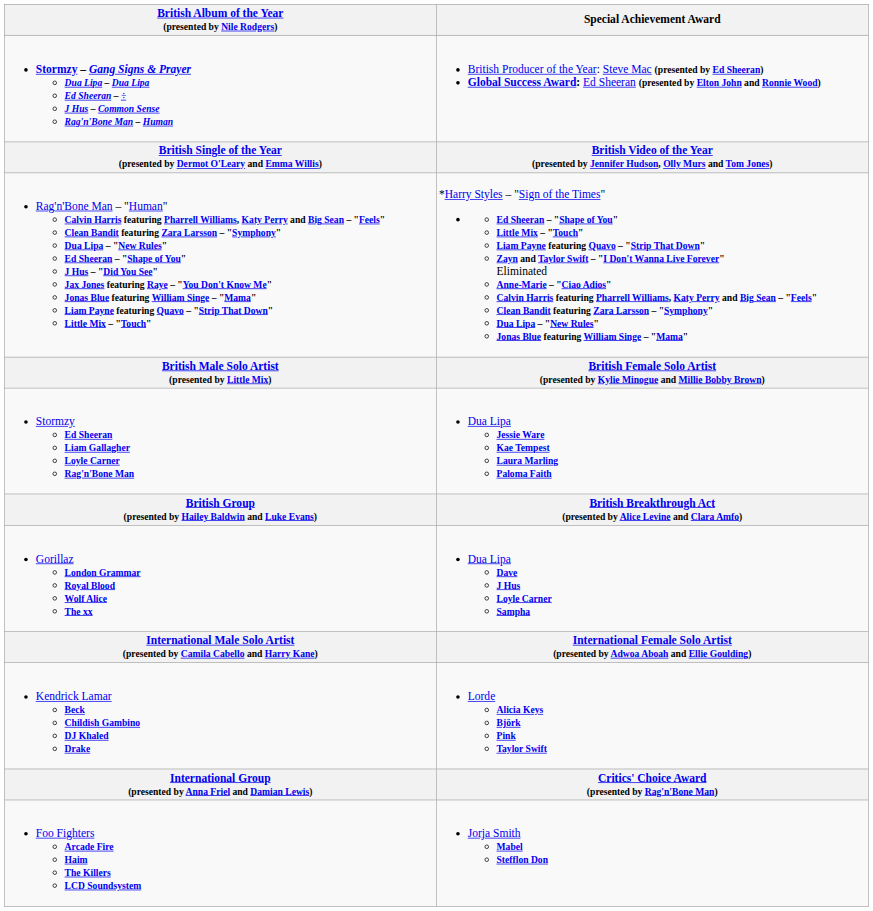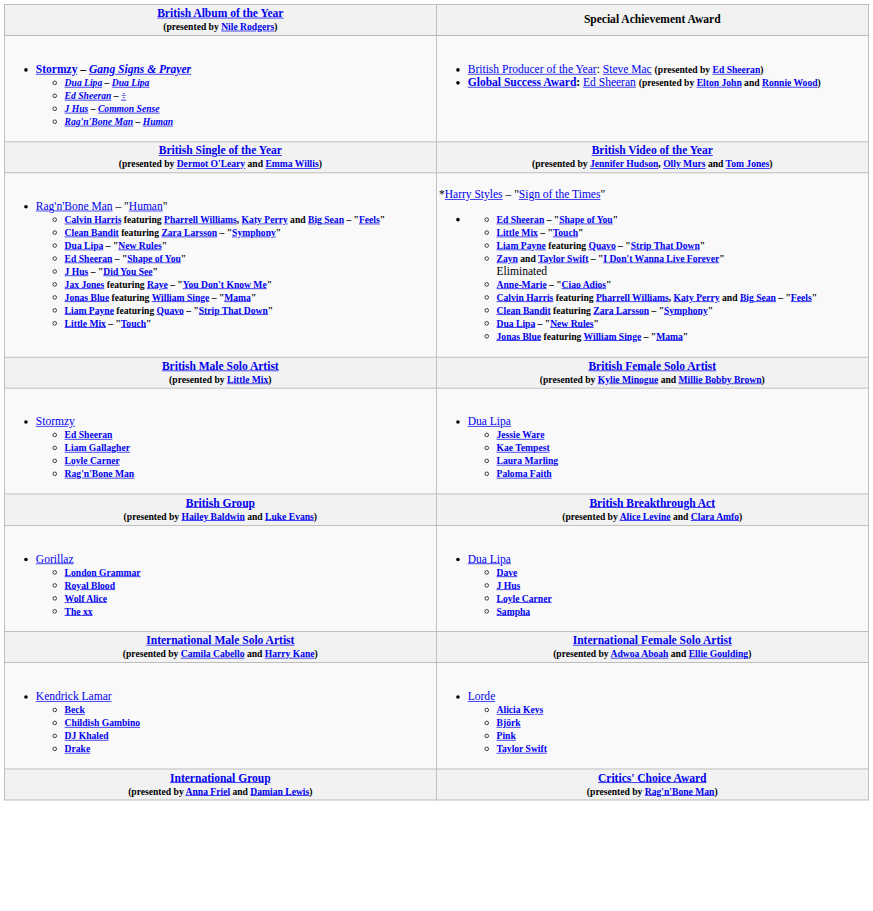- row: Foo Fighters Arcade Fire Haim The Killers LCD Soundsystem | Jorja Smith Mabel Stefflon Don
